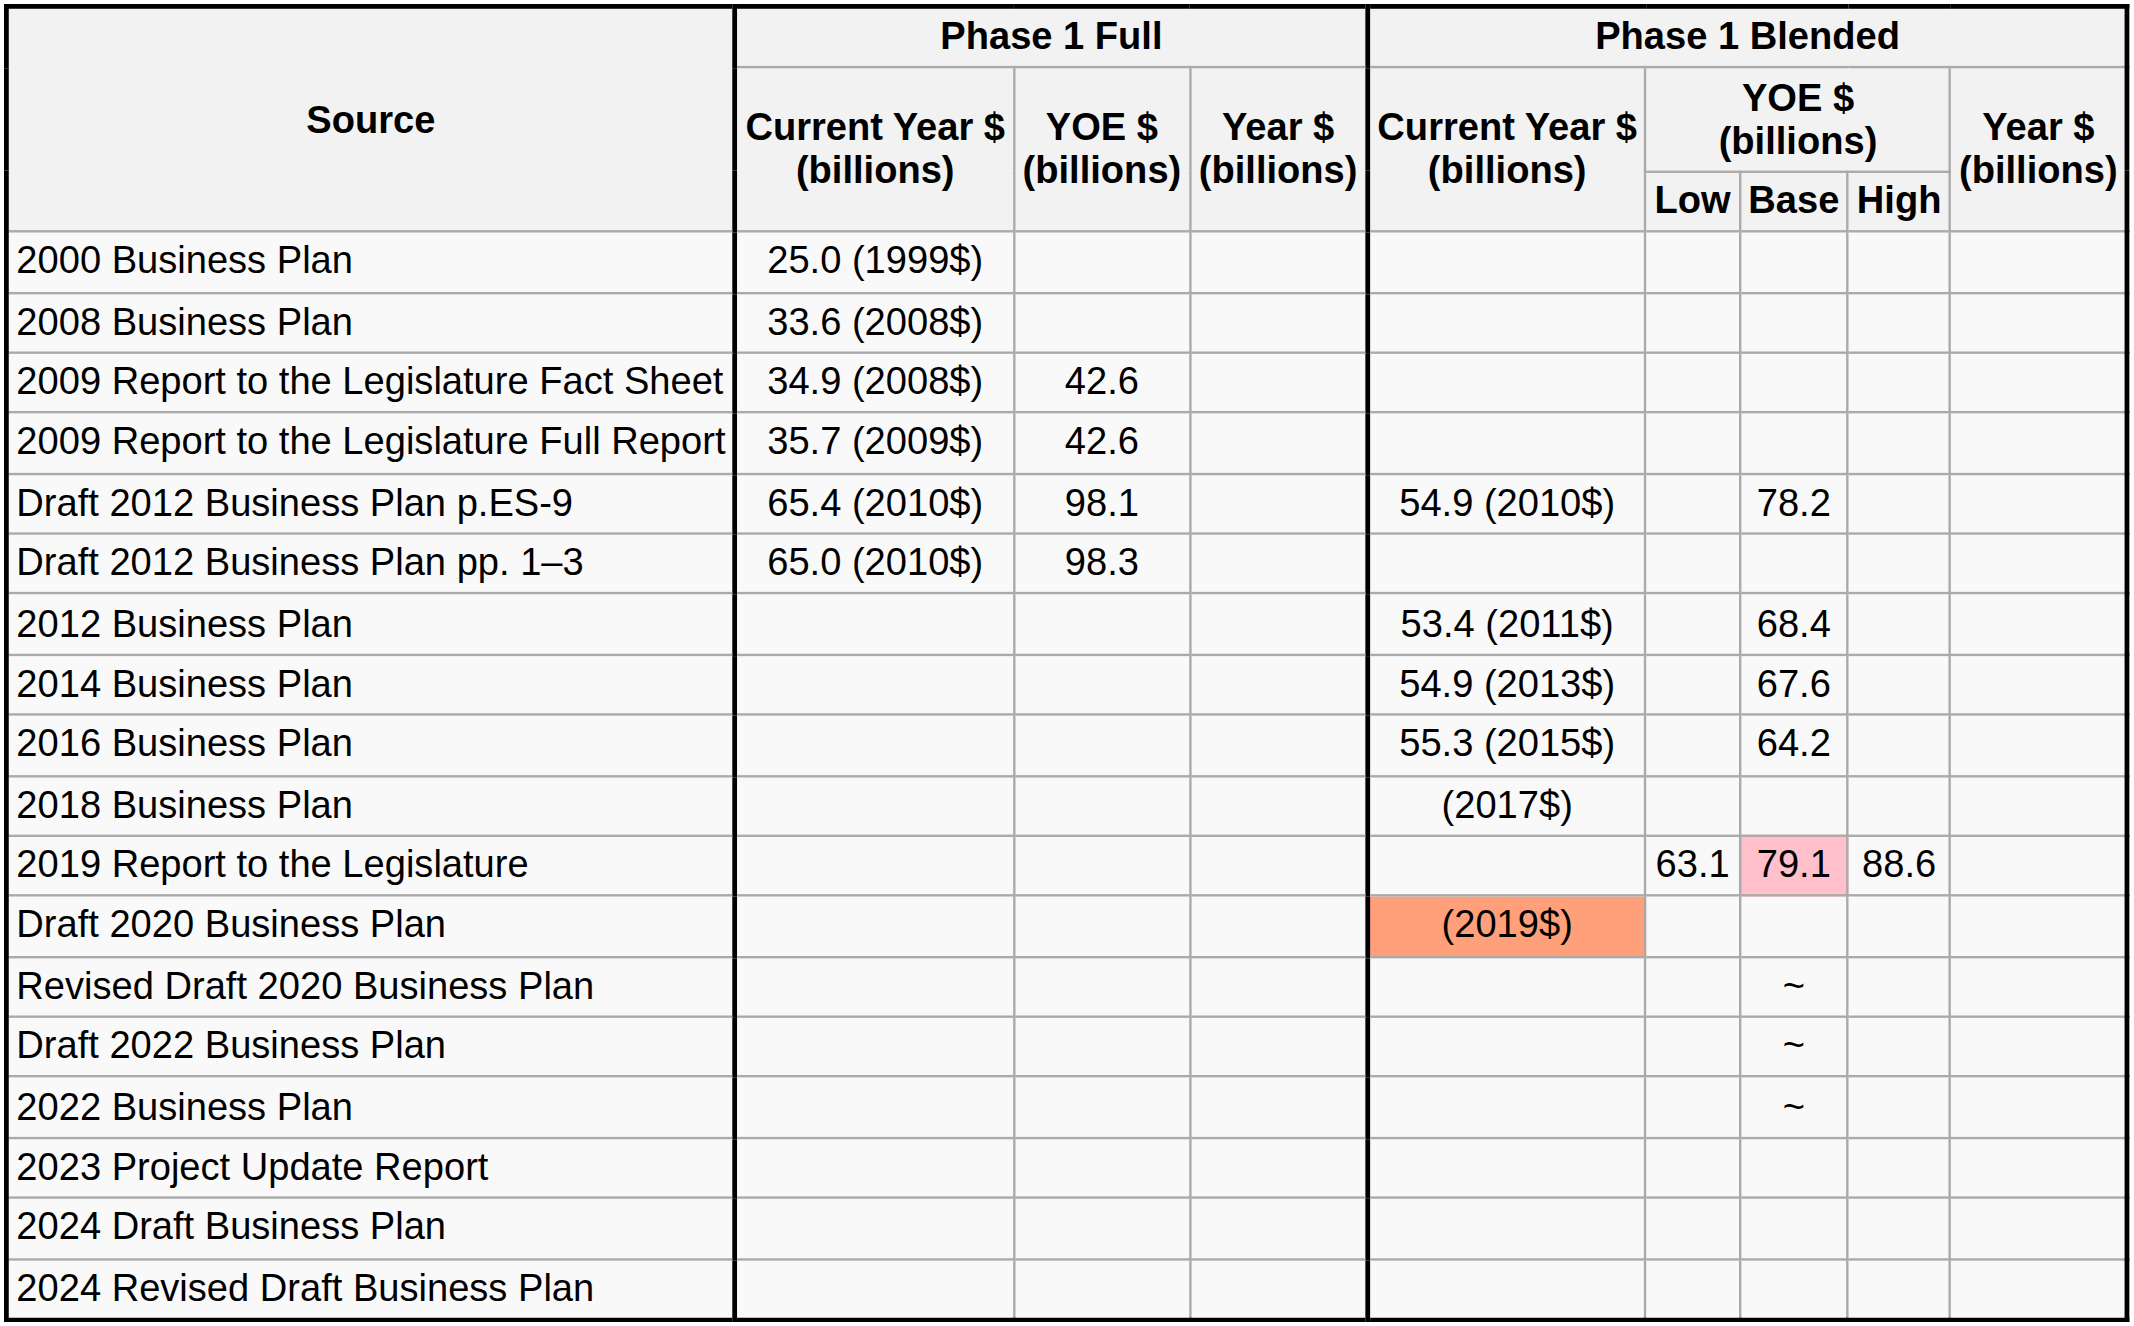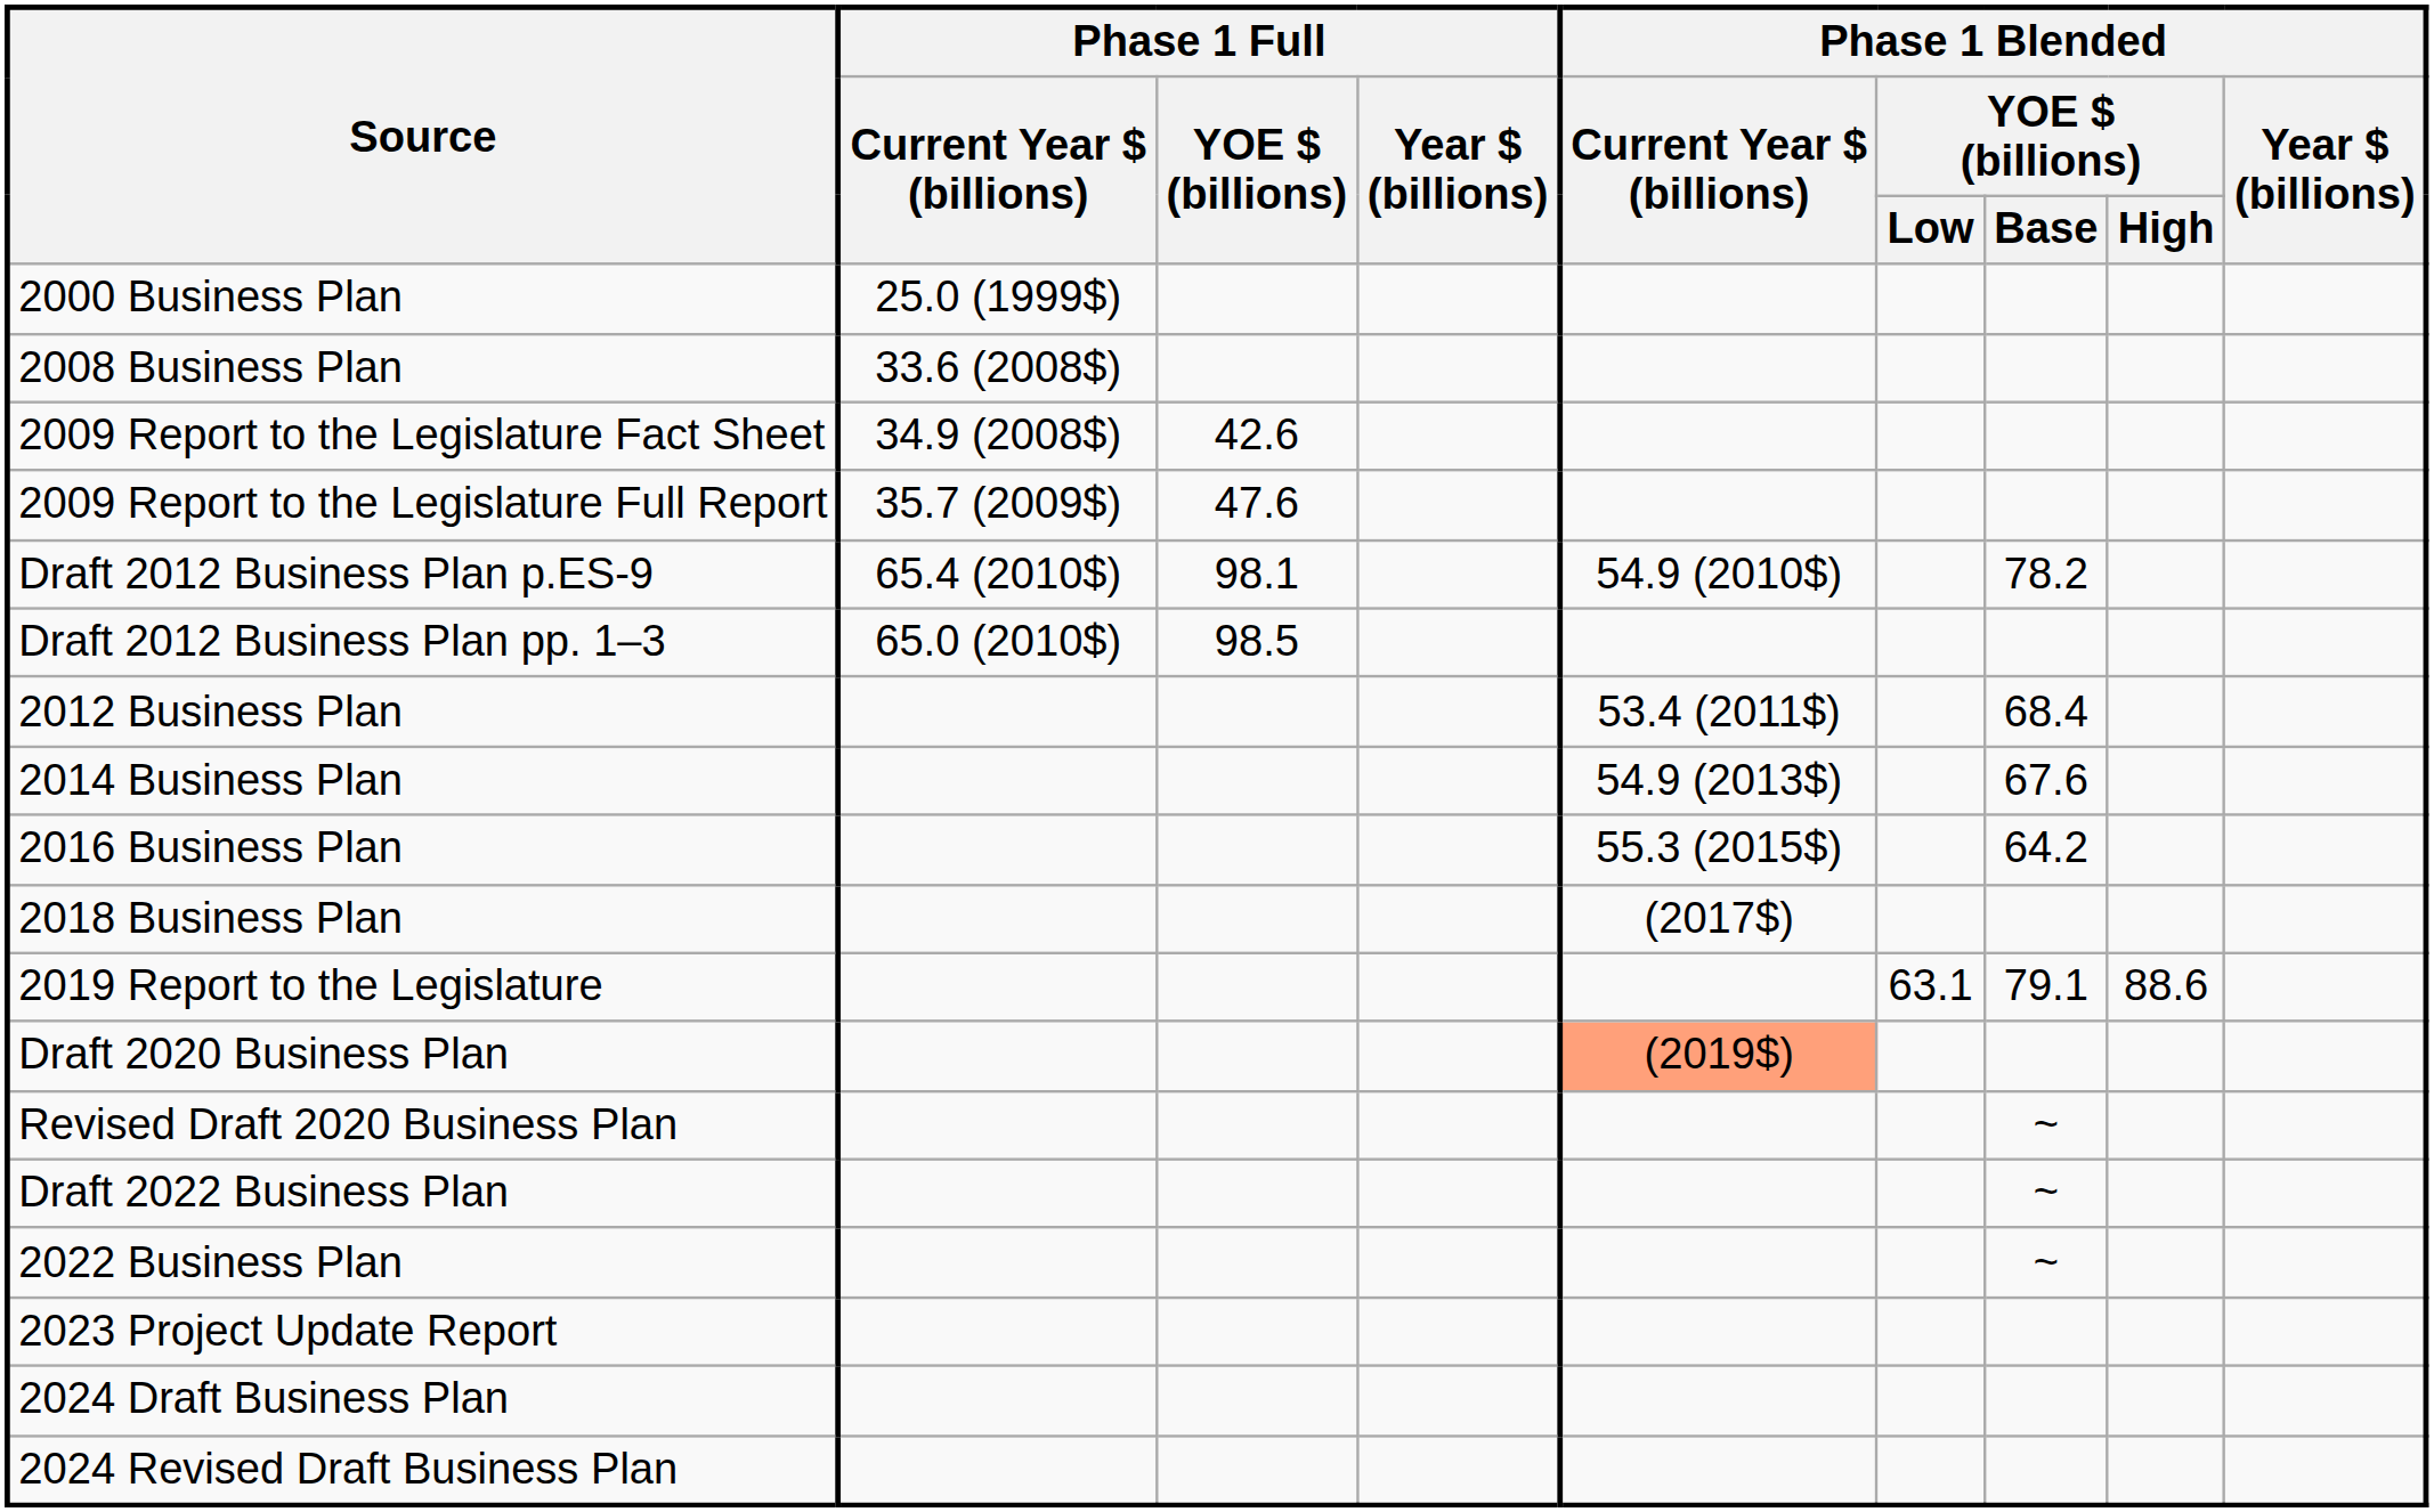2009 Report to the Legislature Full Report | Phase 1 Full / YOE $ (billions): 42.6 -> 47.6
Draft 2012 Business Plan pp. 1–3 | Phase 1 Full / YOE $ (billions): 98.3 -> 98.5
2019 Report to the Legislature | Phase 1 Blended / YOE $ (billions) / Base: pink background -> no background
